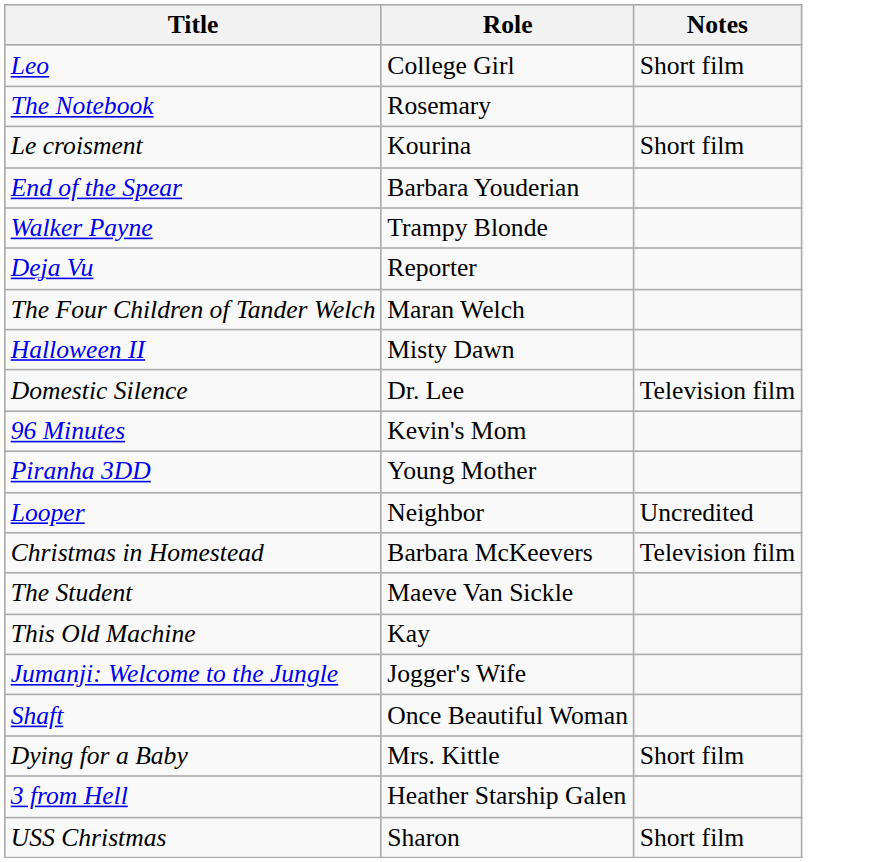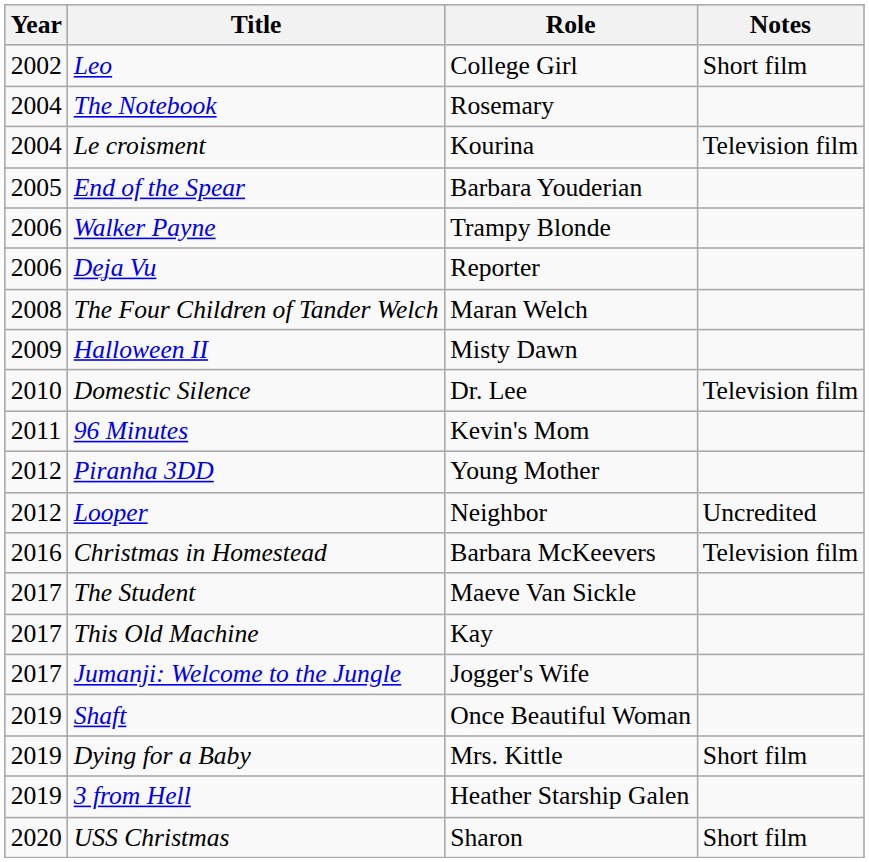+ column: Year | 2002 | 2004 | 2004 | 2005 | 2006 | 2006 | 2008 | 2009 | 2010 | 2011 | 2012 | 2012 | 2016 | 2017 | 2017 | 2017 | 2019 | 2019 | 2019 | 2020
Le croisment | Notes: Short film -> Television film
